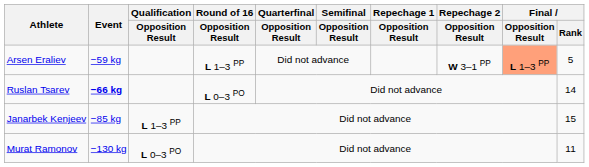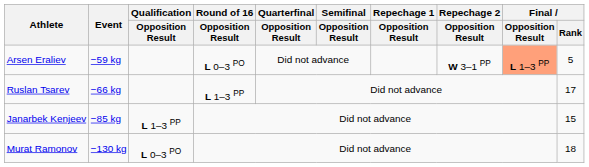Arsen Eraliev | Round of 16 / Opposition Result: L 1–3 PP -> L 0–3 PO
Ruslan Tsarev | Event: bold -> normal
Ruslan Tsarev | Round of 16 / Opposition Result: L 0–3 PO -> L 1–3 PP
Ruslan Tsarev | Final / Rank: 14 -> 17
Murat Ramonov | Final / Rank: 11 -> 18
